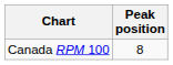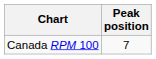Canada RPM 100 | Peak position: 8 -> 7
